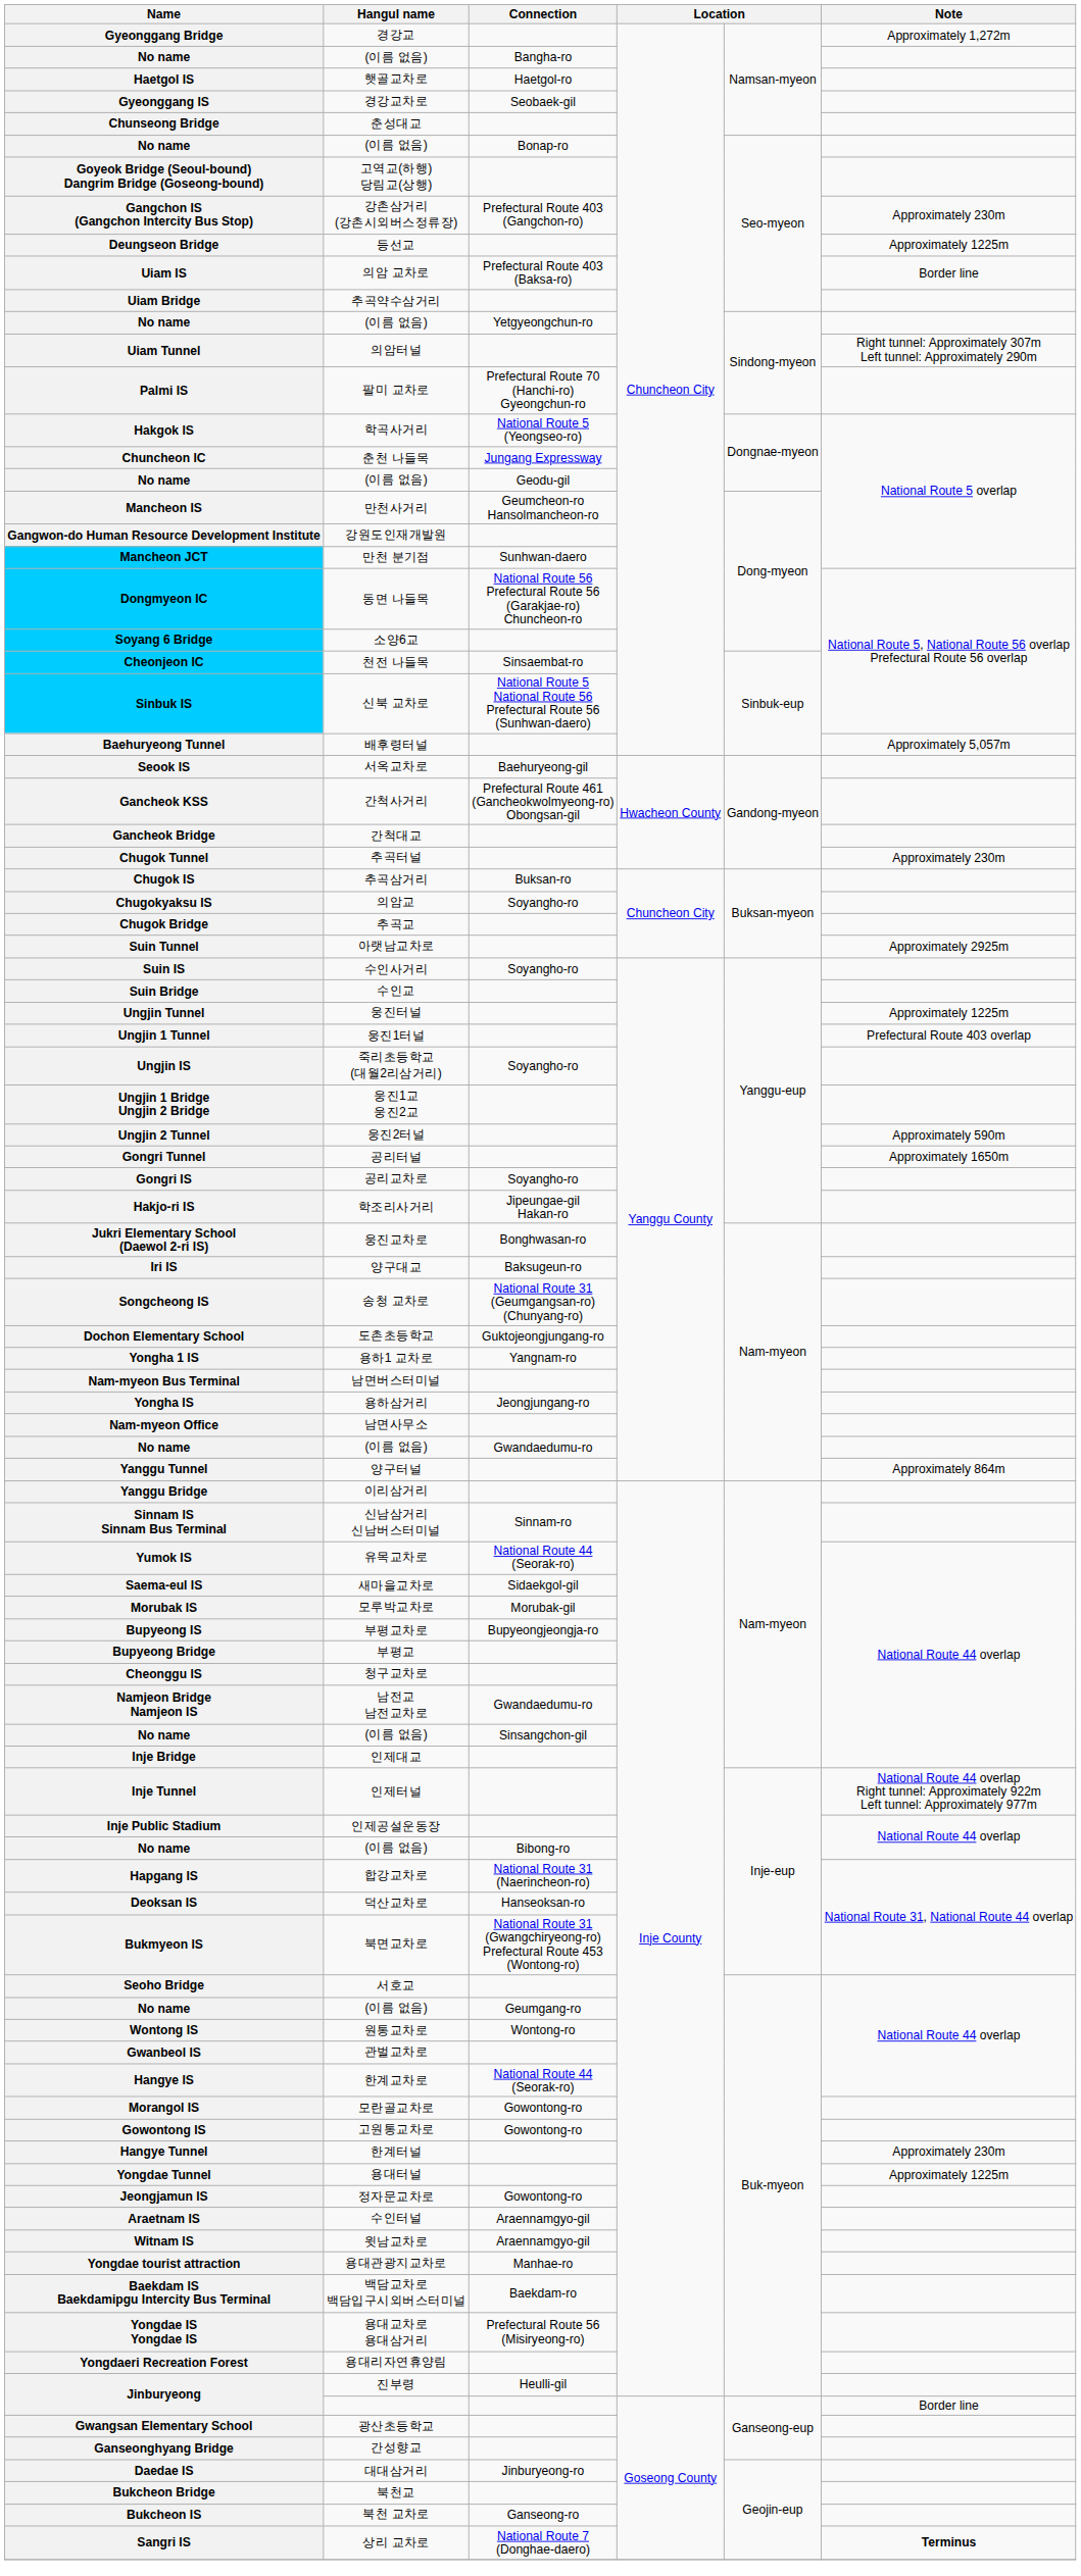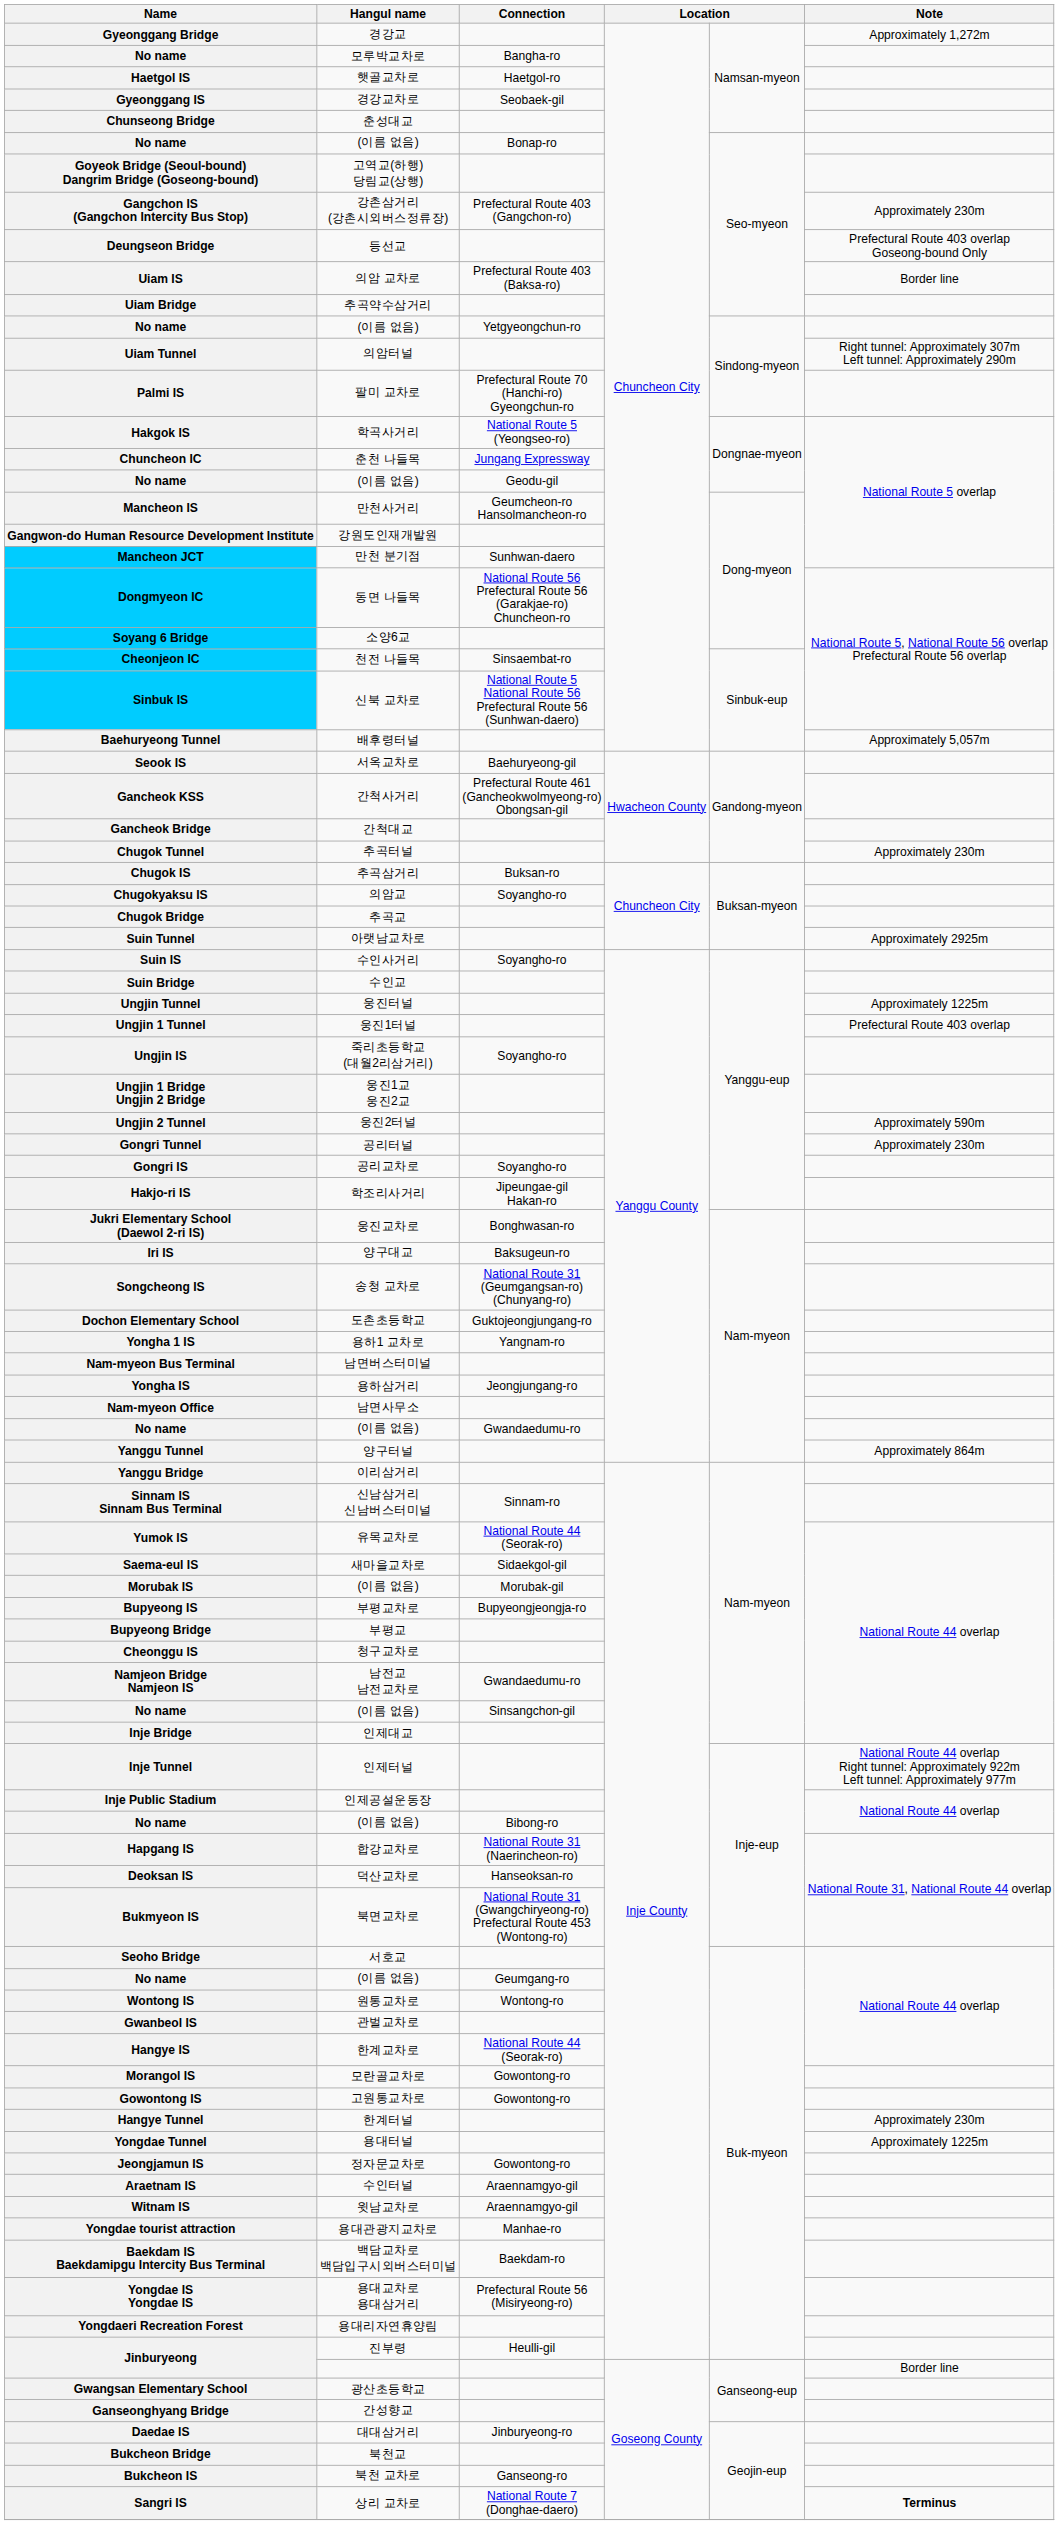No name / Bangha-ro | Hangul name: (이름 없음) -> 모루박교차로
Deungseon Bridge | Note: Approximately 1225m -> Prefectural Route 403 overlap Goseong-bound Only
Gongri Tunnel | Note: Approximately 1650m -> Approximately 230m
Morubak IS | Hangul name: 모루박교차로 -> (이름 없음)
